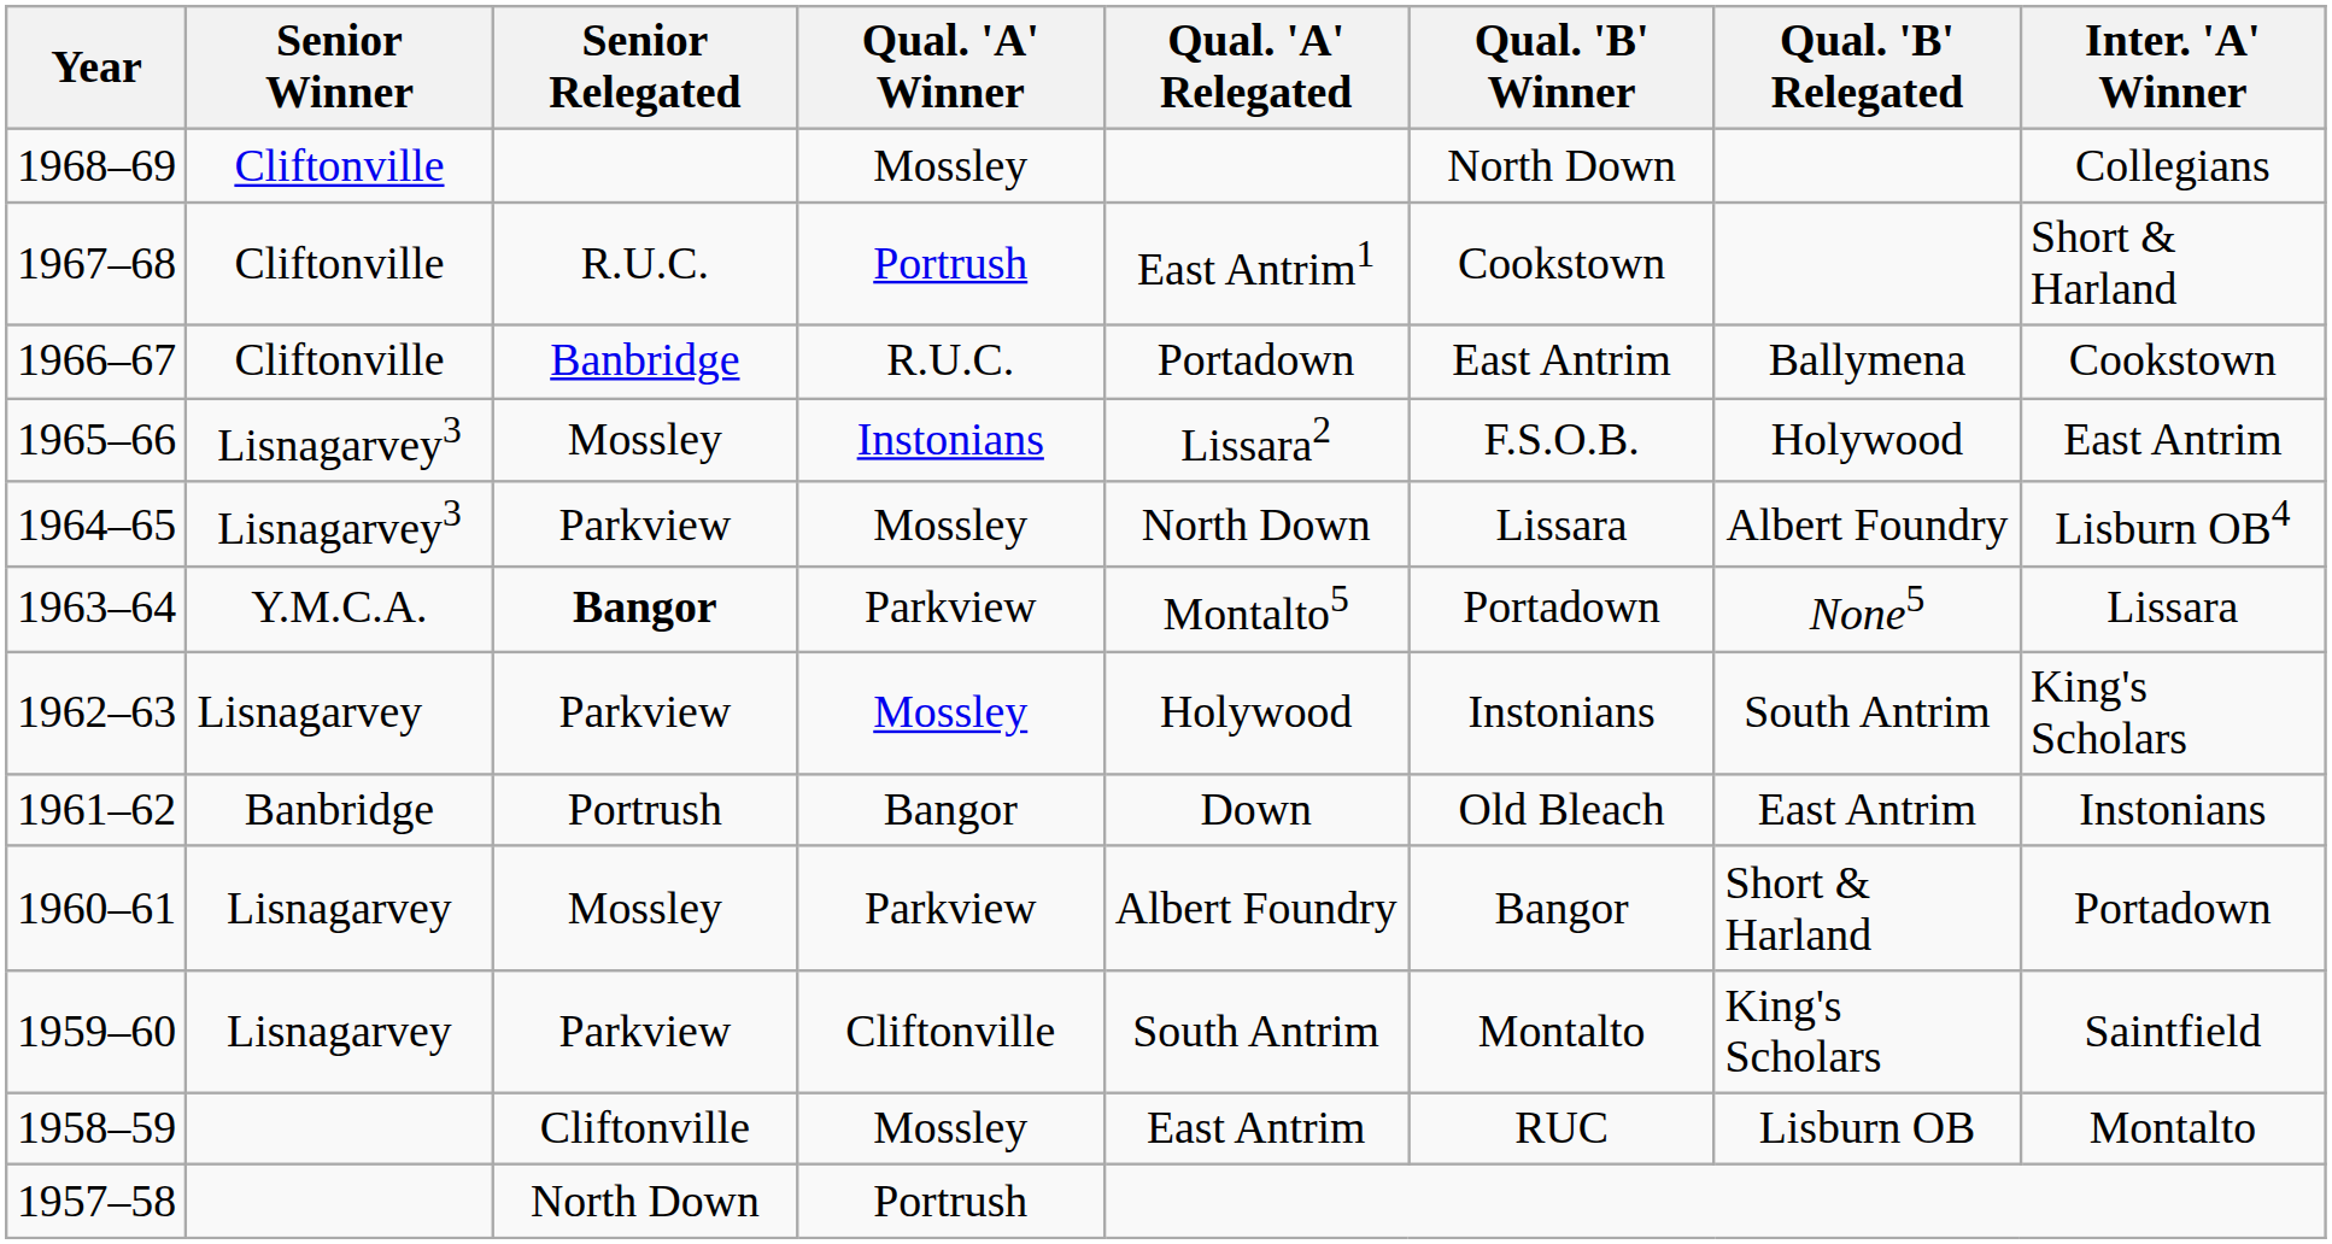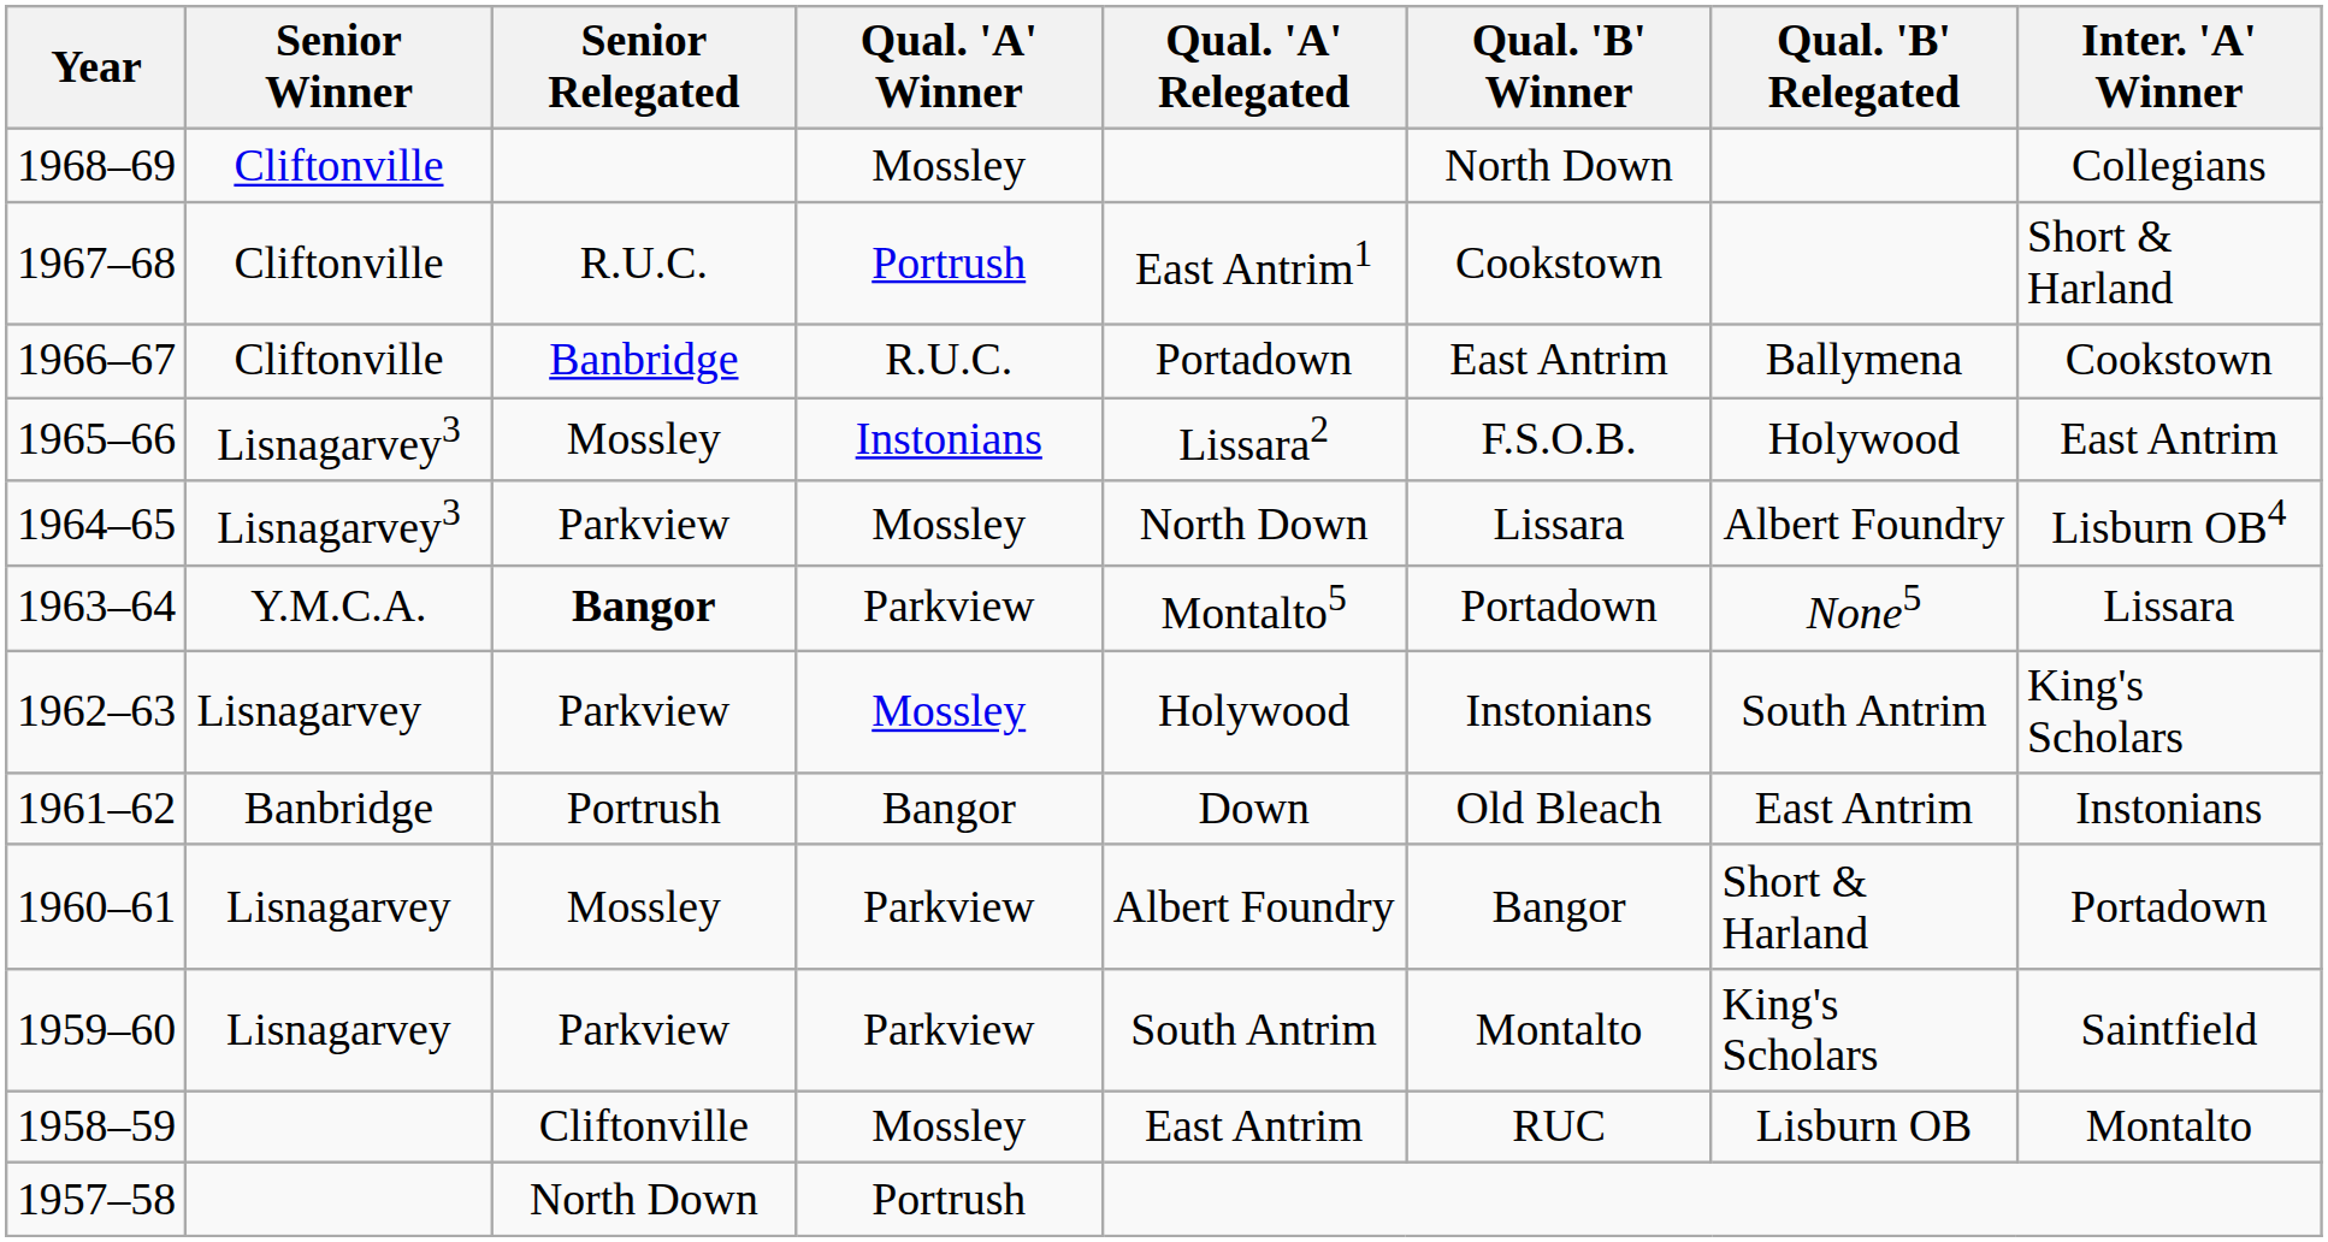1959–60 | Qual. 'A' Winner: Cliftonville -> Parkview
